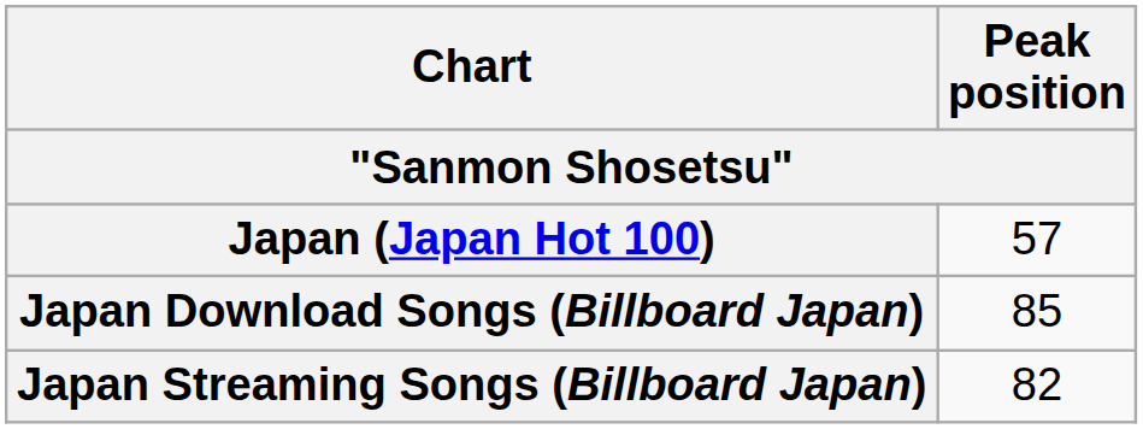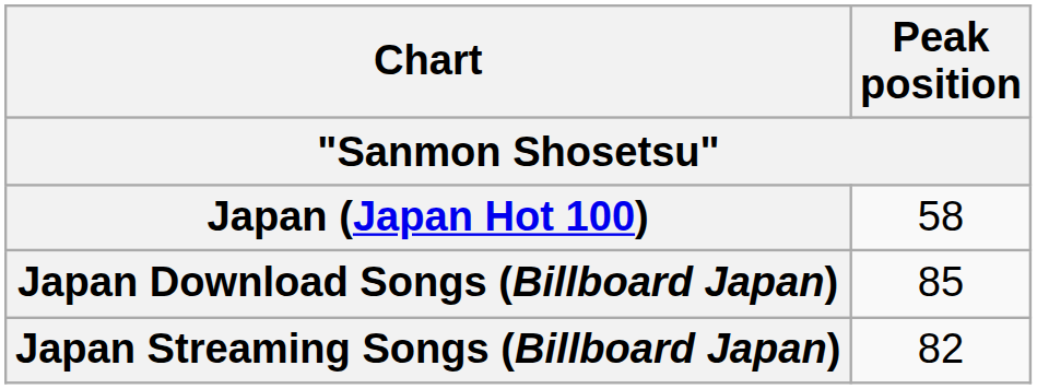Japan (Japan Hot 100) | Peak position: 57 -> 58
